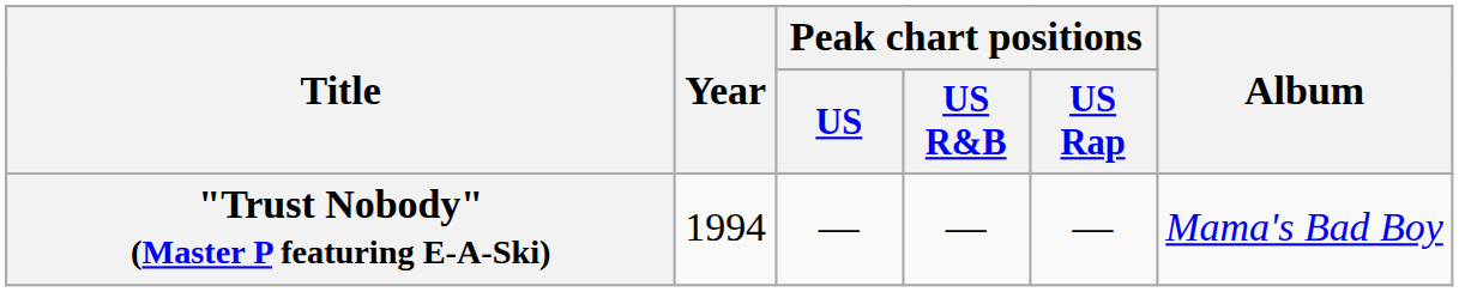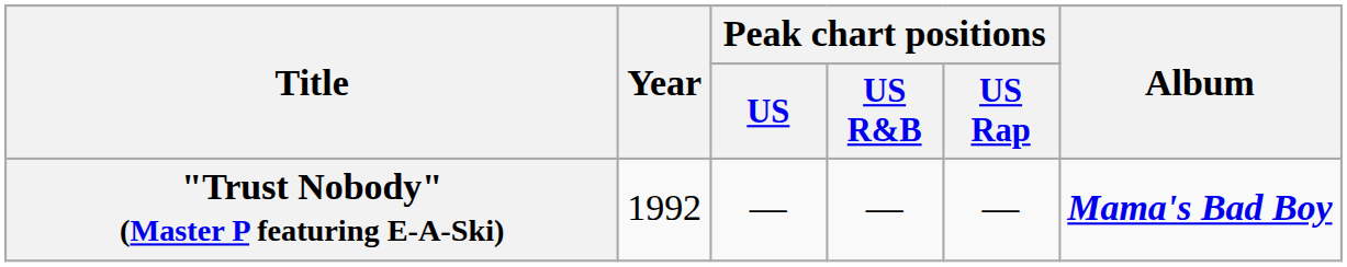"Trust Nobody" (Master P featuring E-A-Ski) | Year: 1994 -> 1992
"Trust Nobody" (Master P featuring E-A-Ski) | Album: normal -> bold
